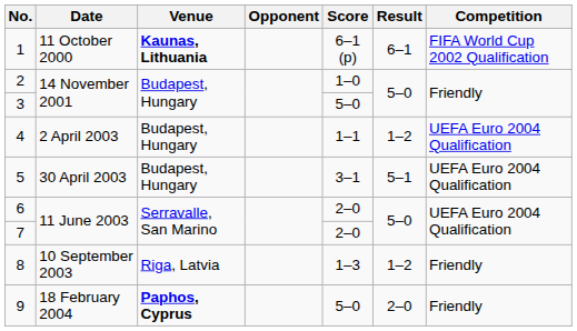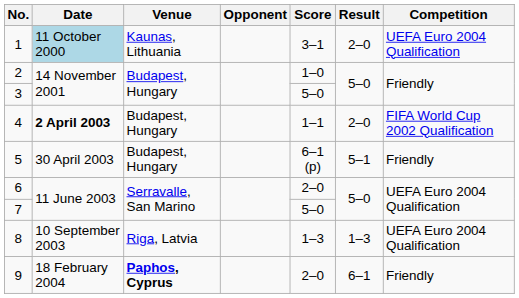1 | Date: no background -> lightblue background
1 | Venue: bold -> normal
1 | Score: 6–1 (p) -> 3–1
1 | Result: 6–1 -> 2–0
1 | Competition: FIFA World Cup 2002 Qualification -> UEFA Euro 2004 Qualification
4 | Date: normal -> bold
4 | Result: 1–2 -> 2–0
4 | Competition: UEFA Euro 2004 Qualification -> FIFA World Cup 2002 Qualification
5 | Score: 3–1 -> 6–1 (p)
5 | Competition: UEFA Euro 2004 Qualification -> Friendly
7 | Score: 2–0 -> 5–0
8 | Result: 1–2 -> 1–3
8 | Competition: Friendly -> UEFA Euro 2004 Qualification
9 | Score: 5–0 -> 2–0
9 | Result: 2–0 -> 6–1
